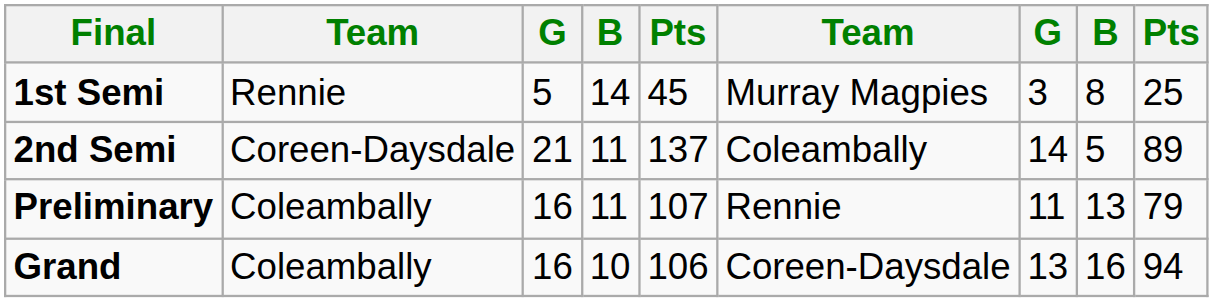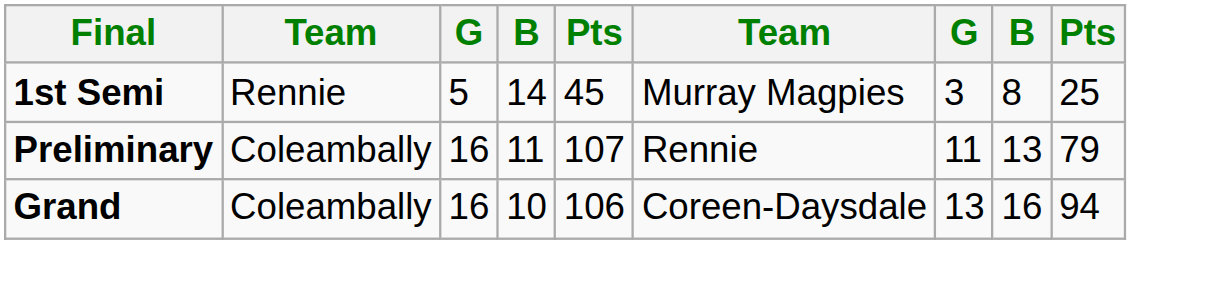- row: 2nd Semi | Coreen-Daysdale | 21 | 11 | 137 | Coleambally | 14 | 5 | 89
